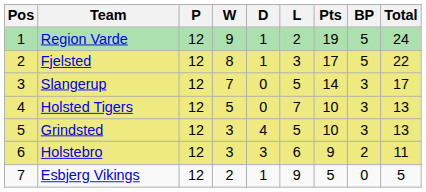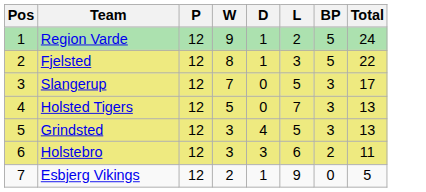- column: Pts | 19 | 17 | 14 | 10 | 10 | 9 | 5
